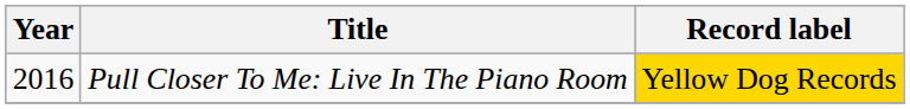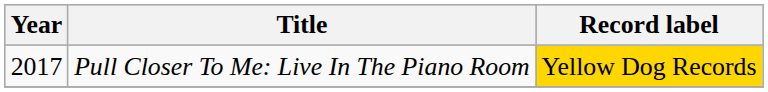Pull Closer To Me: Live In The Piano Room | Year: 2016 -> 2017
